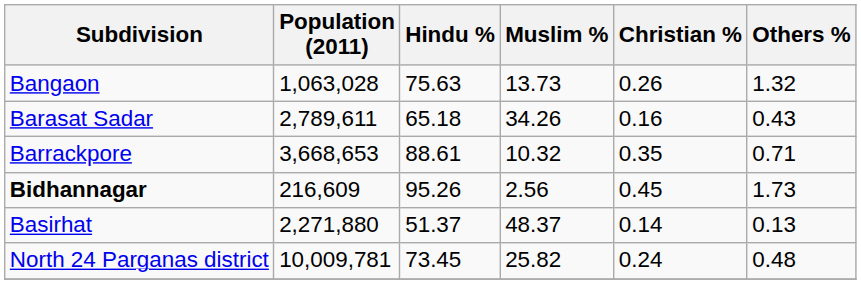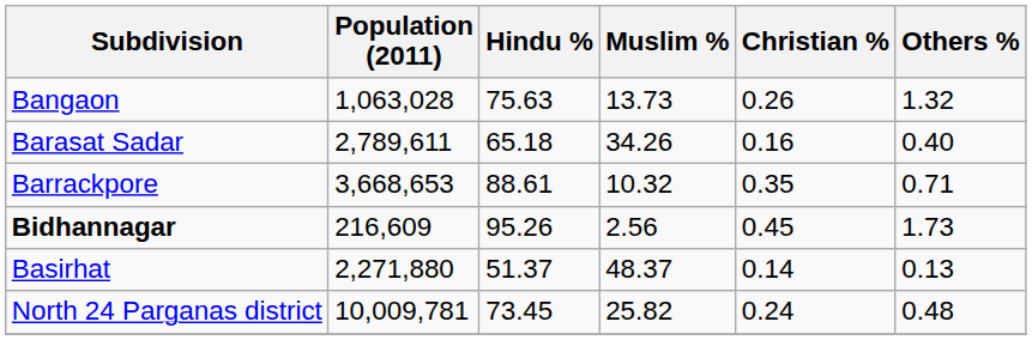Barasat Sadar | Others %: 0.43 -> 0.40
